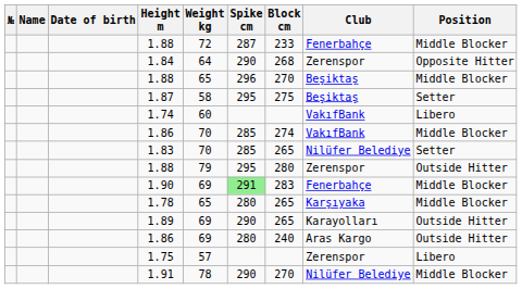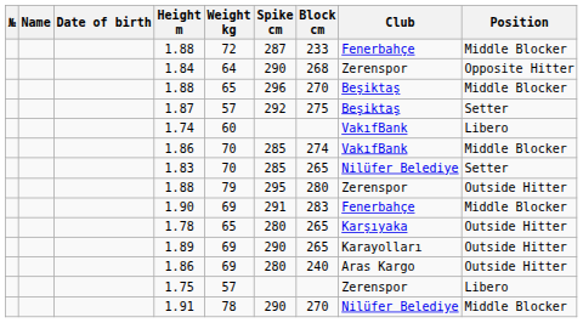1.87 | Weight kg: 58 -> 57
1.87 | Spike cm: 295 -> 292
1.90 | Spike cm: lightgreen background -> no background
1.78 | Position: Middle Blocker -> Outside Hitter
